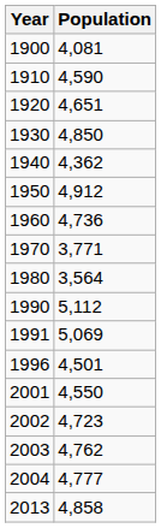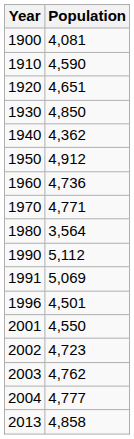1970 | Population: 3,771 -> 4,771
